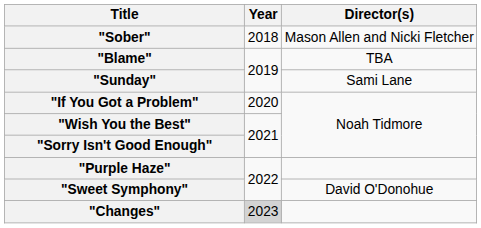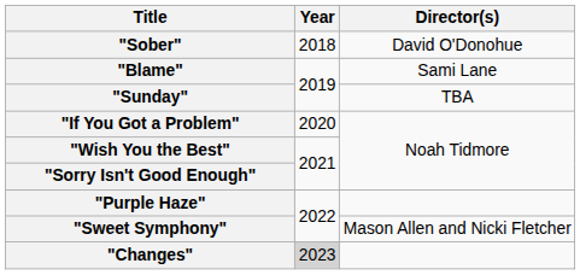"Sober" | Director(s): Mason Allen and Nicki Fletcher -> David O'Donohue
"Blame" | Director(s): TBA -> Sami Lane
"Sunday" | Director(s): Sami Lane -> TBA
"Sweet Symphony" | Director(s): David O'Donohue -> Mason Allen and Nicki Fletcher
